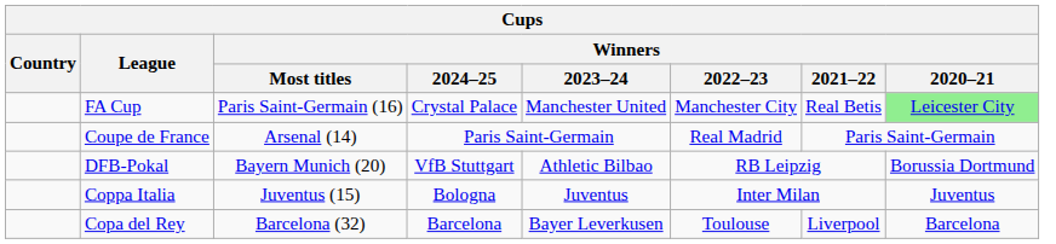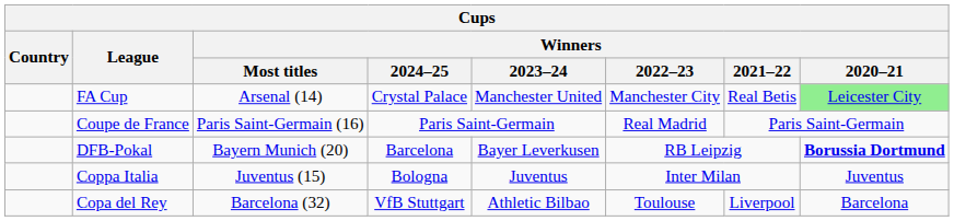FA Cup | Winners / Most titles: Paris Saint-Germain (16) -> Arsenal (14)
Coupe de France | Winners / Most titles: Arsenal (14) -> Paris Saint-Germain (16)
DFB-Pokal | Winners / 2024–25: VfB Stuttgart -> Barcelona
DFB-Pokal | Winners / 2023–24: Athletic Bilbao -> Bayer Leverkusen
DFB-Pokal | Winners / 2020–21: normal -> bold
Copa del Rey | Winners / 2024–25: Barcelona -> VfB Stuttgart
Copa del Rey | Winners / 2023–24: Bayer Leverkusen -> Athletic Bilbao
